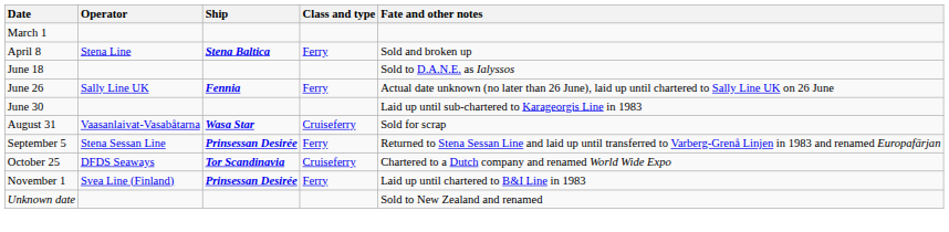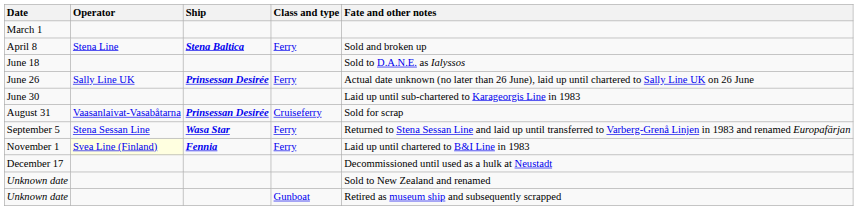June 26 | Ship: Fennia -> Prinsessan Desirée
August 31 | Ship: Wasa Star -> Prinsessan Desirée
September 5 | Ship: Prinsessan Desirée -> Wasa Star
- row: October 25 | DFDS Seaways | Tor Scandinavia | Cruiseferry | Chartered to a Dutch company and renamed World Wide Expo
November 1 | Operator: no background -> lightyellow background
November 1 | Ship: Prinsessan Desirée -> Fennia
+ row: December 17 | Decommissioned until used as a hulk at Neustadt
+ row: Unknown date | Gunboat | Retired as museum ship and subsequently scrapped
